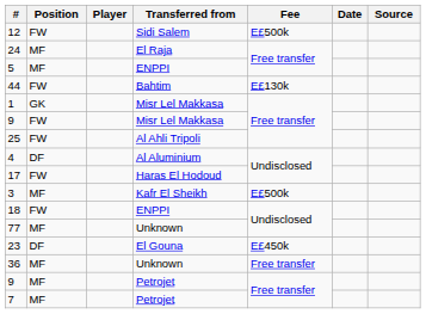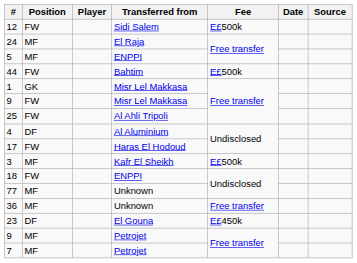44 | Fee: E£130k -> E£500k
rows swapped: 36 <-> 23
